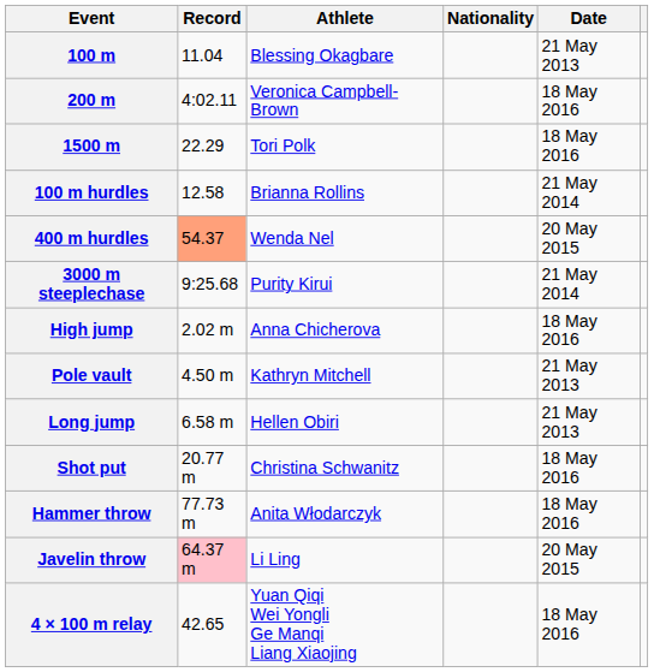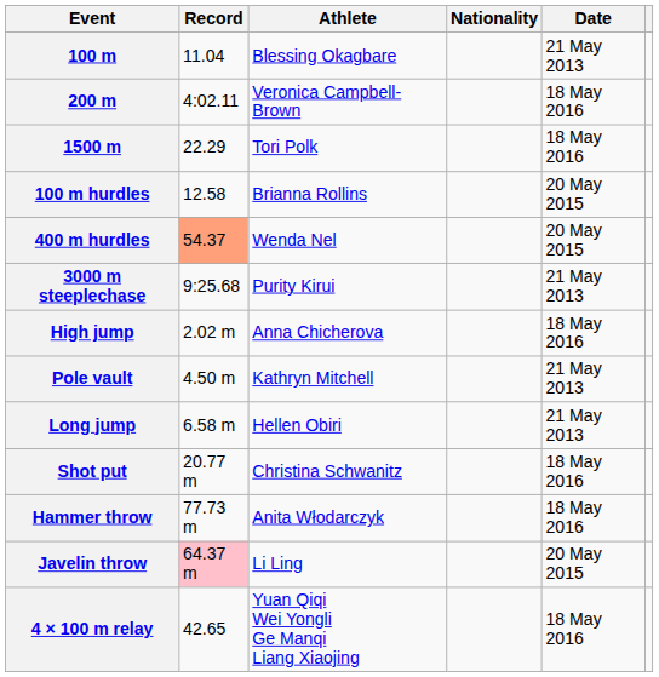100 m hurdles | Date: 21 May 2014 -> 20 May 2015
3000 m steeplechase | Date: 21 May 2014 -> 21 May 2013
